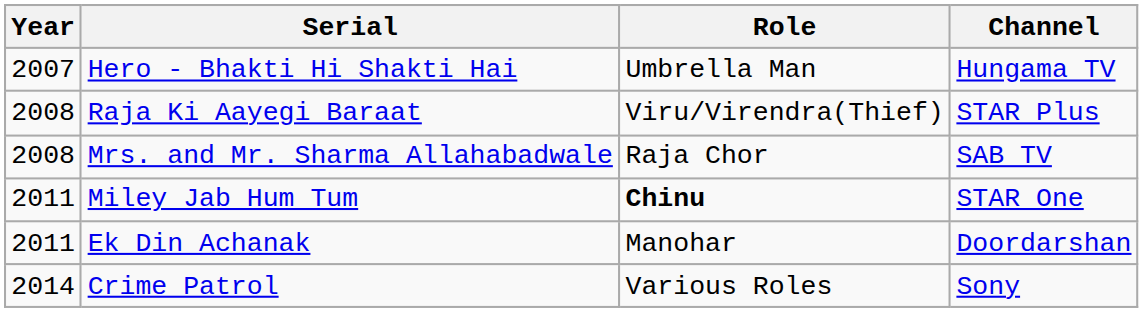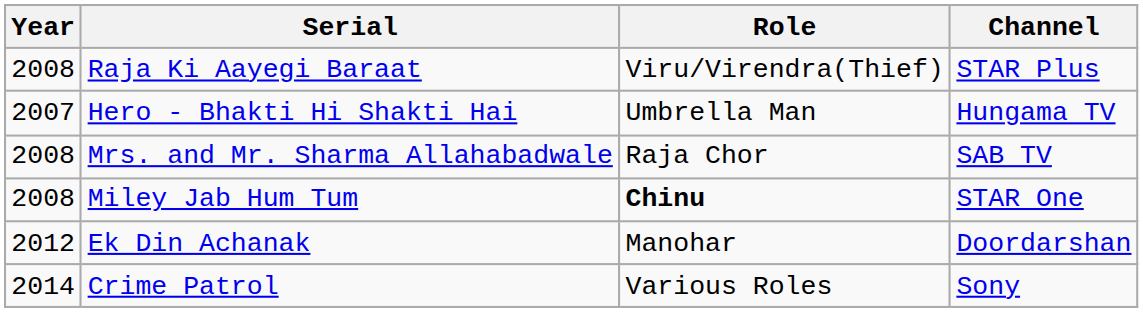rows swapped: Hero - Bhakti Hi Shakti Hai <-> Raja Ki Aayegi Baraat
Miley Jab Hum Tum | Year: 2011 -> 2008
Ek Din Achanak | Year: 2011 -> 2012
